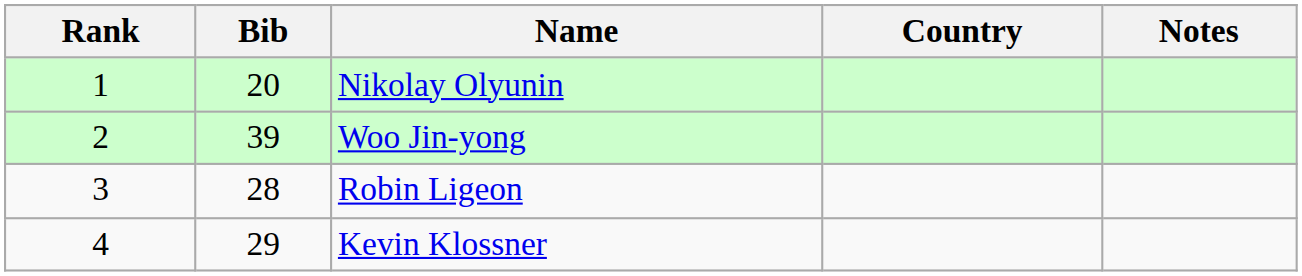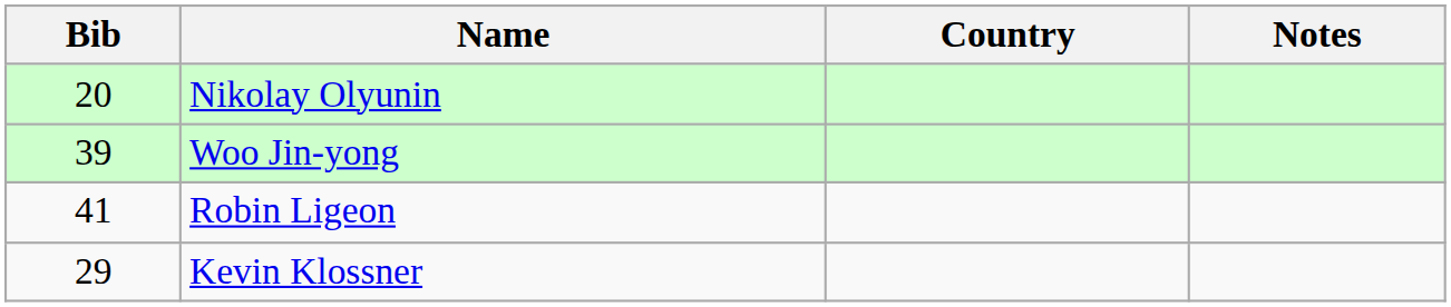- column: Rank | 1 | 2 | 3 | 4
Robin Ligeon | Bib: 28 -> 41
